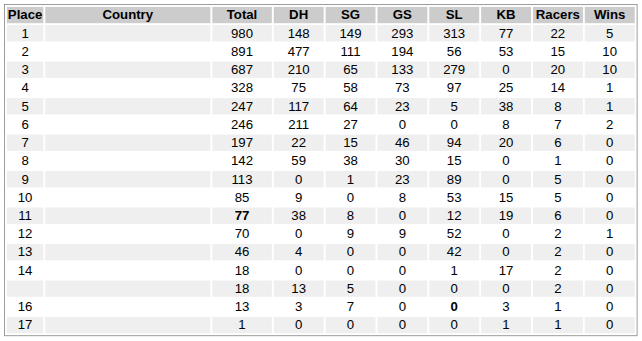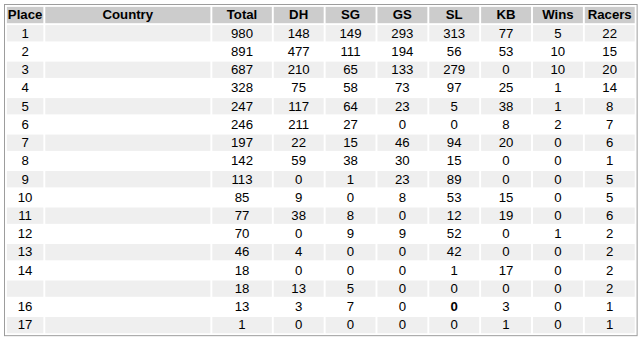columns swapped: Racers <-> Wins
11 | Total: bold -> normal
